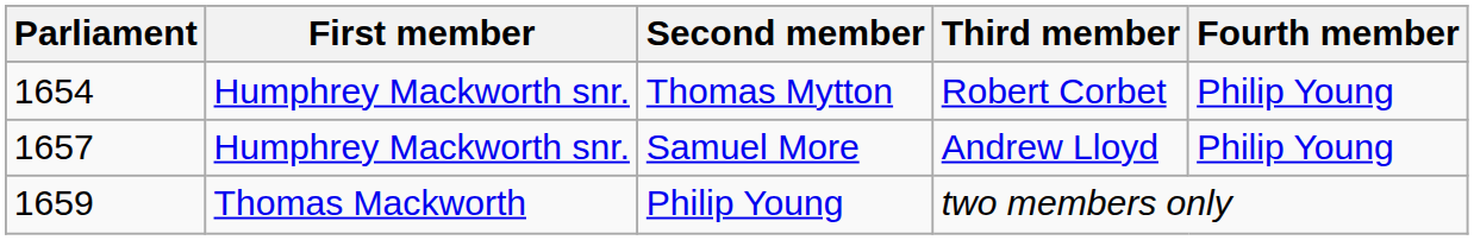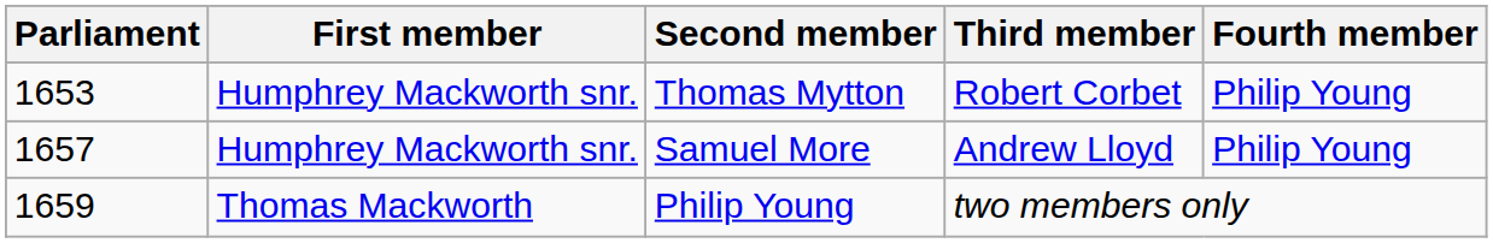Thomas Mytton | Parliament: 1654 -> 1653
